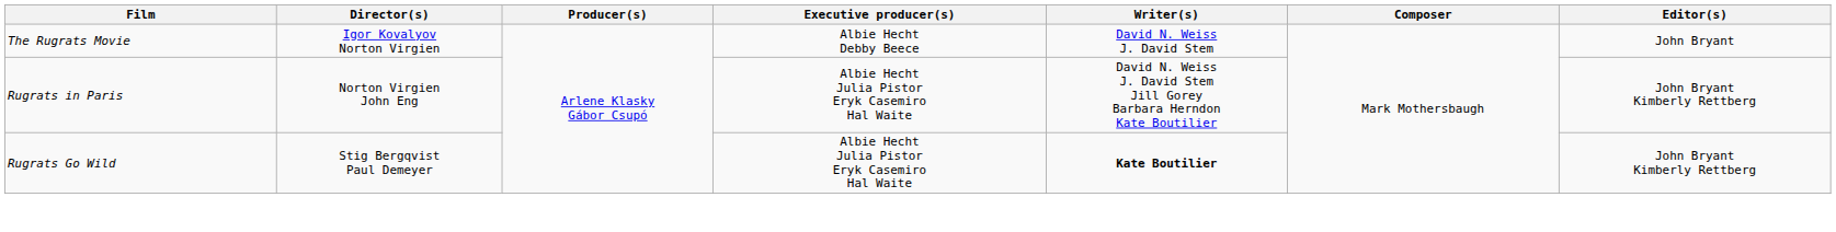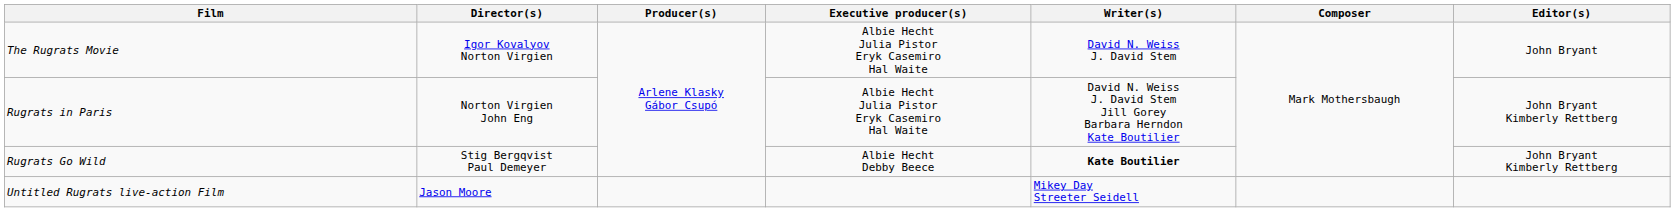The Rugrats Movie | Executive producer(s): Albie Hecht Debby Beece -> Albie Hecht Julia Pistor Eryk Casemiro Hal Waite
Rugrats Go Wild | Executive producer(s): Albie Hecht Julia Pistor Eryk Casemiro Hal Waite -> Albie Hecht Debby Beece
+ row: Untitled Rugrats live-action Film | Jason Moore | Mikey Day Streeter Seidell
